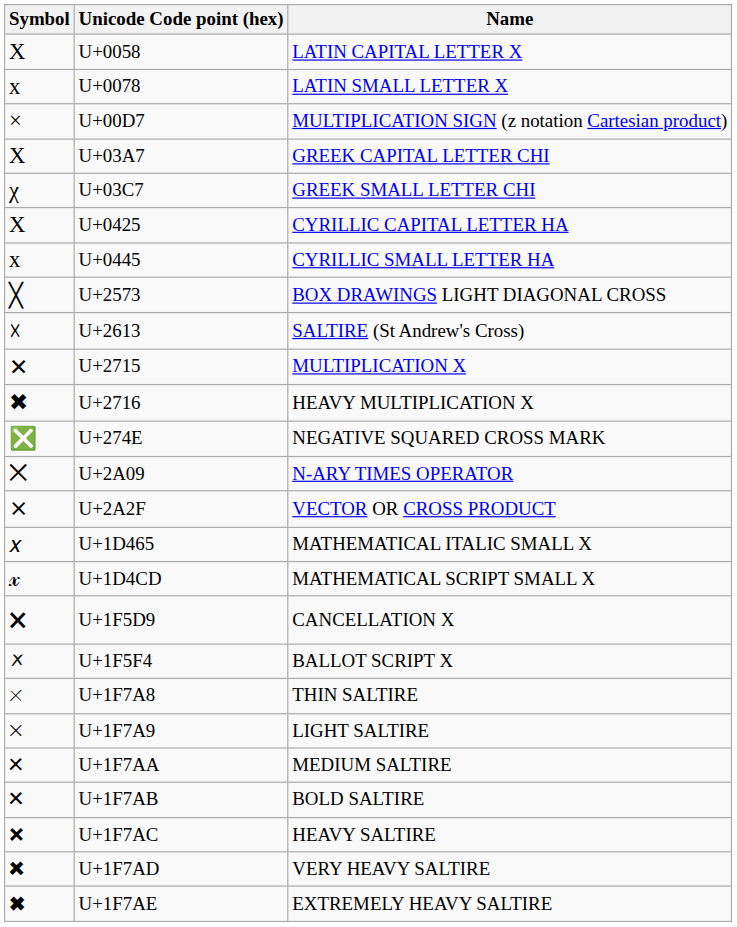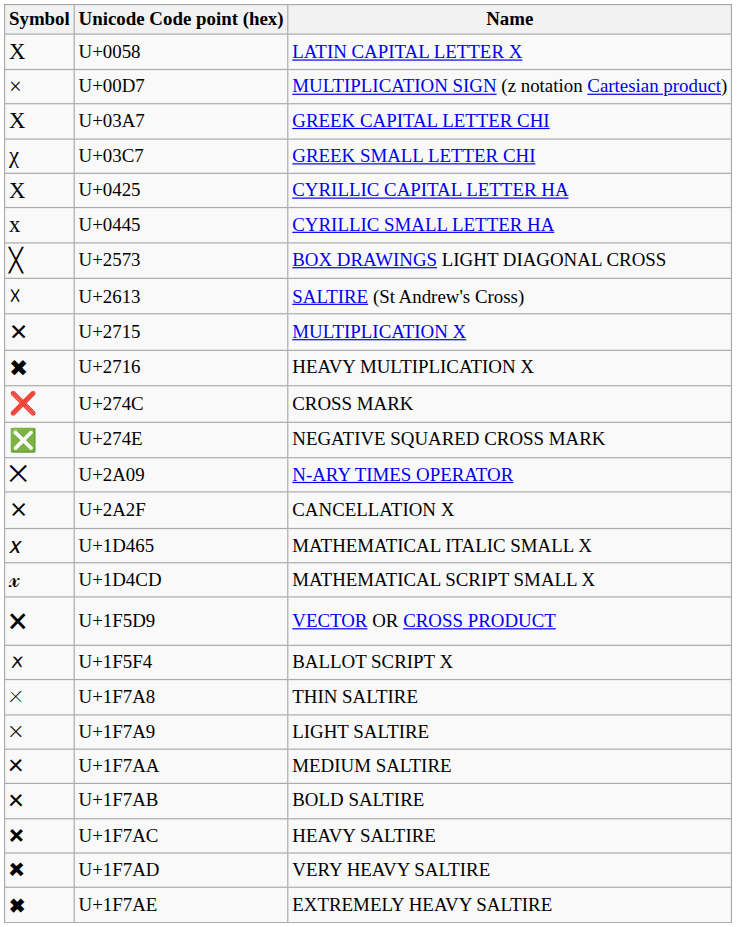- row: x | U+0078 | LATIN SMALL LETTER X
+ row: ❌ | U+274C | CROSS MARK
U+2A2F | Name: VECTOR OR CROSS PRODUCT -> CANCELLATION X
U+1F5D9 | Name: CANCELLATION X -> VECTOR OR CROSS PRODUCT
